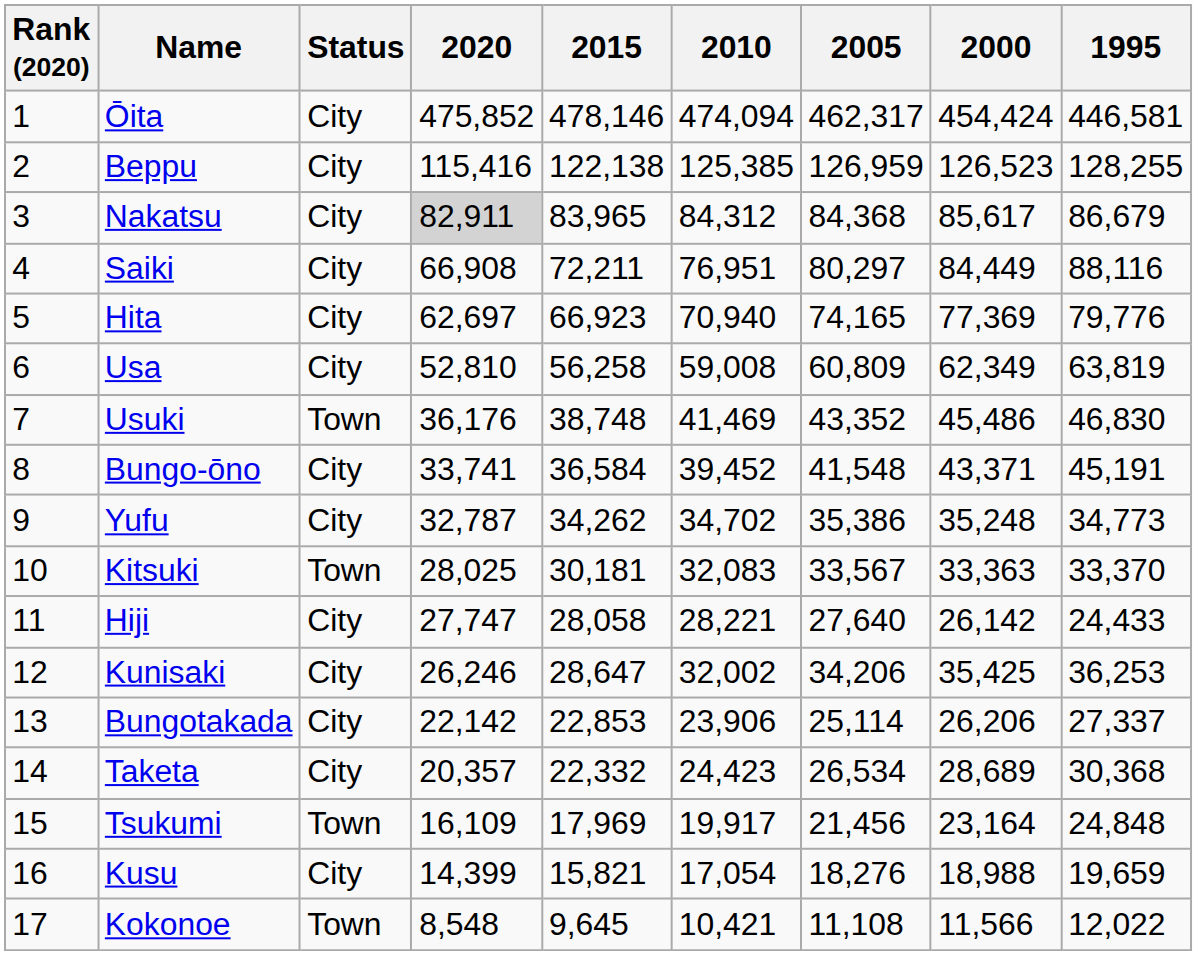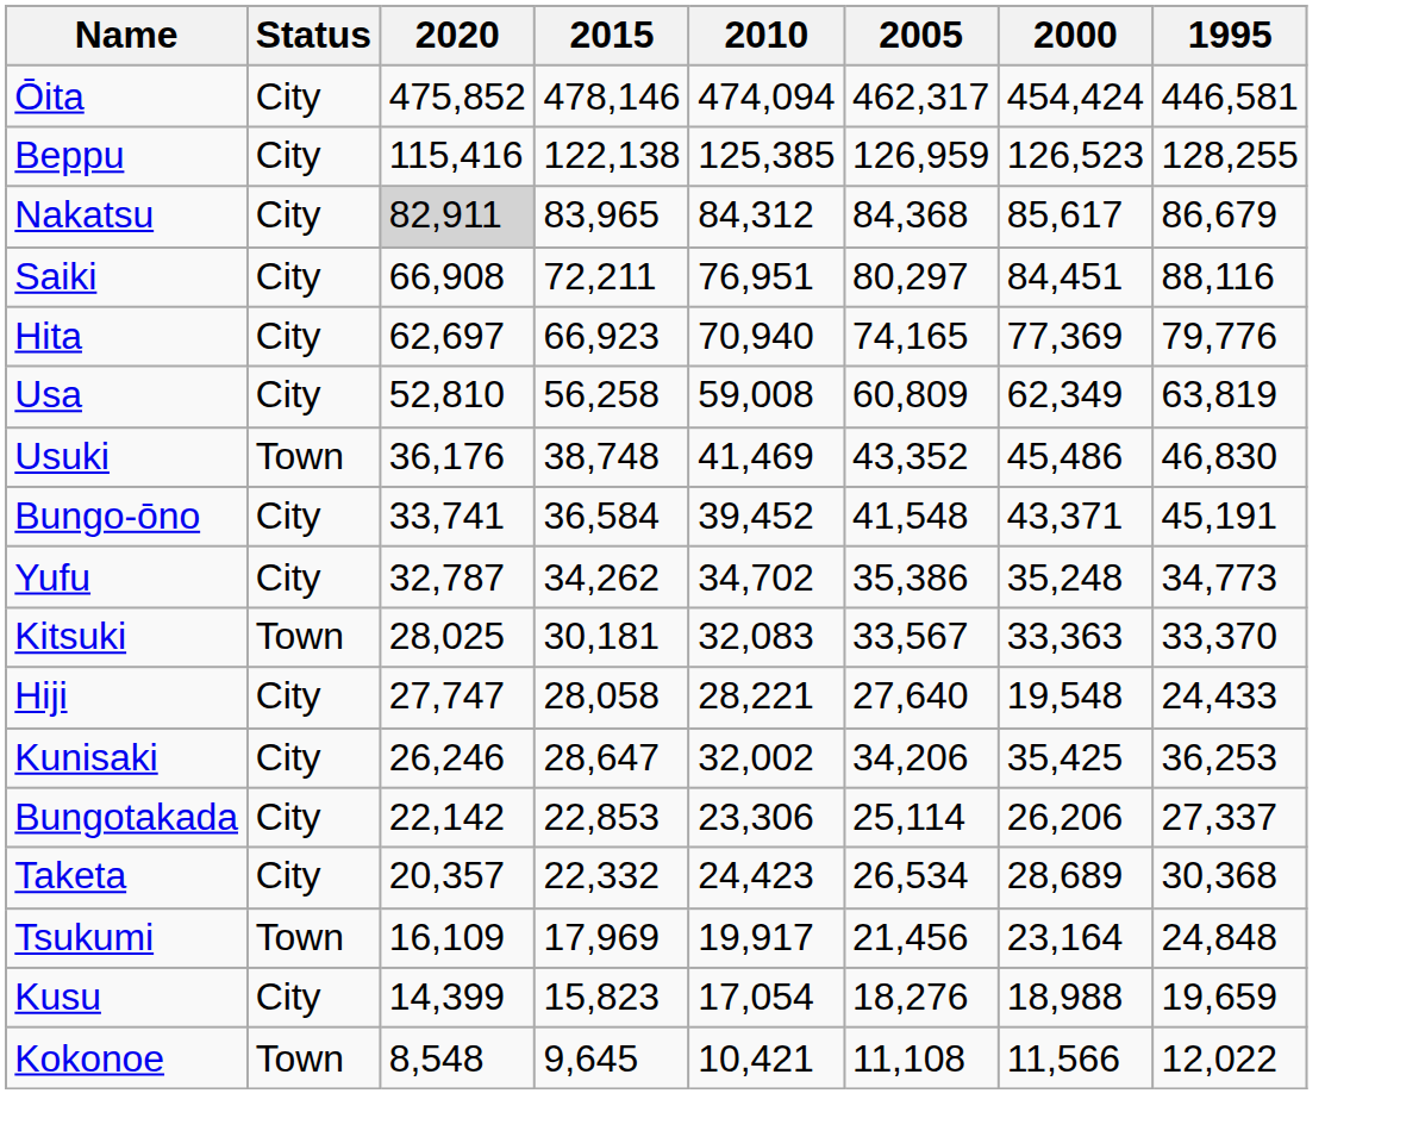- column: Rank (2020) | 1 | 2 | 3 | 4 | 5 | 6 | 7 | 8 | 9 | 10 | 11 | 12 | 13 | 14 | 15 | 16 | 17
Saiki | 2000: 84,449 -> 84,451
Hiji | 2000: 26,142 -> 19,548
Bungotakada | 2010: 23,906 -> 23,306
Kusu | 2015: 15,821 -> 15,823
